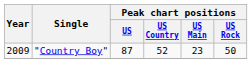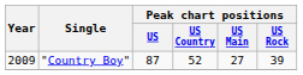"Country Boy" | Peak chart positions / US Main: 23 -> 27
"Country Boy" | Peak chart positions / US Rock: 50 -> 39
